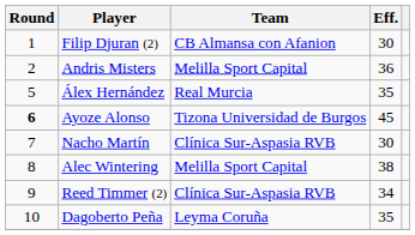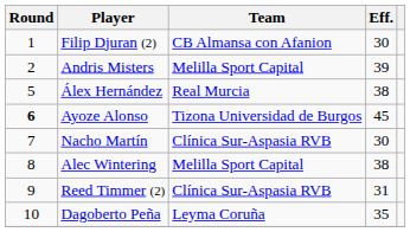Andris Misters | Eff.: 36 -> 39
Álex Hernández | Eff.: 35 -> 38
Reed Timmer (2) | Eff.: 34 -> 31
